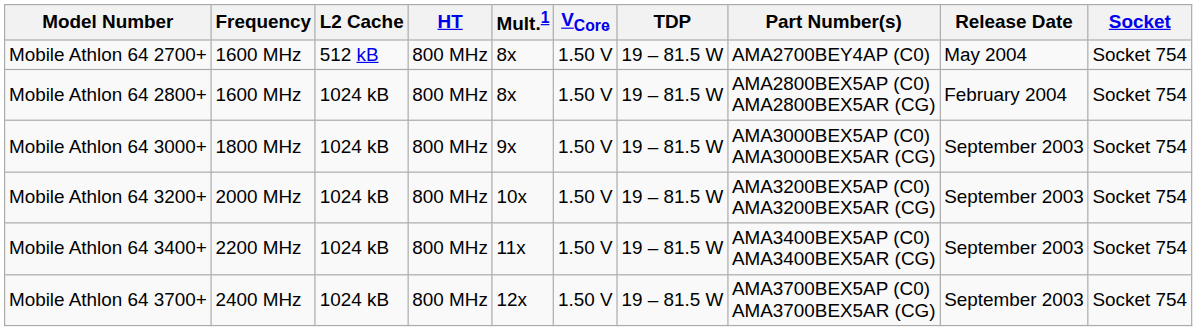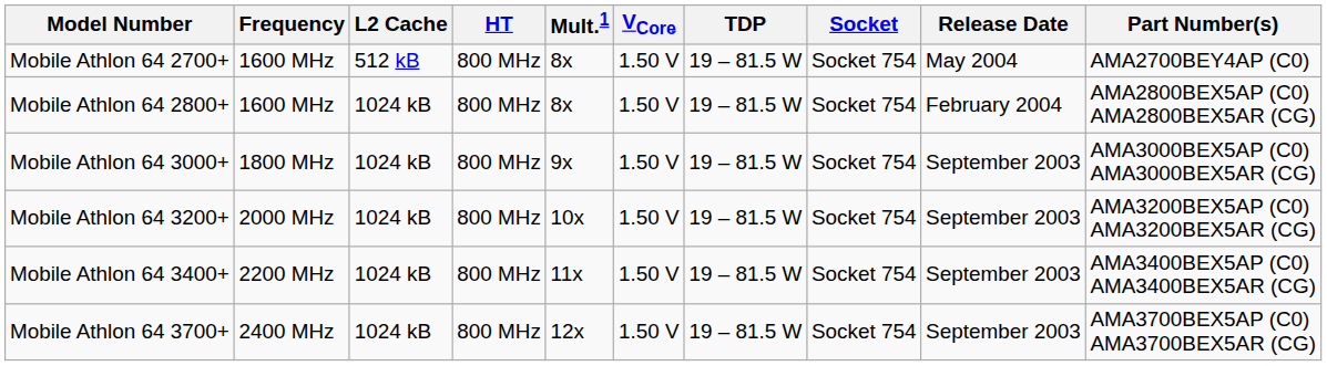columns swapped: Socket <-> Part Number(s)
